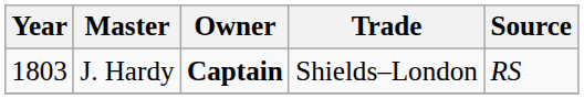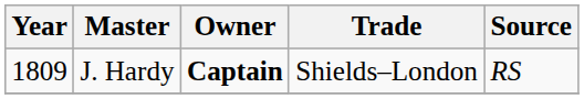J. Hardy | Year: 1803 -> 1809
